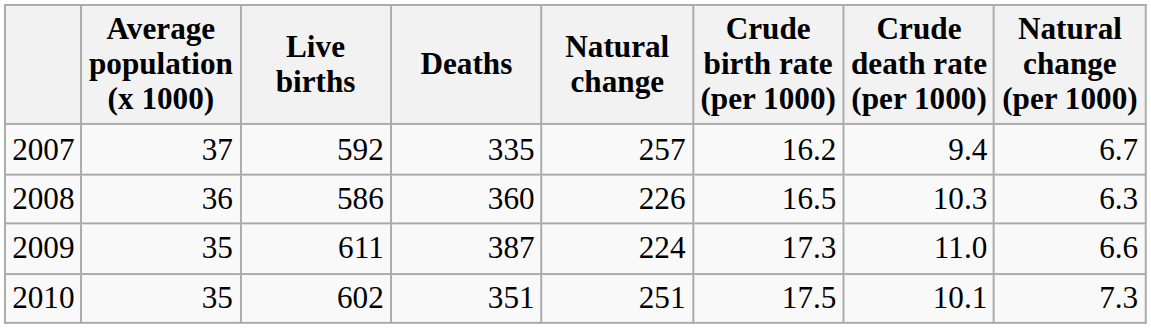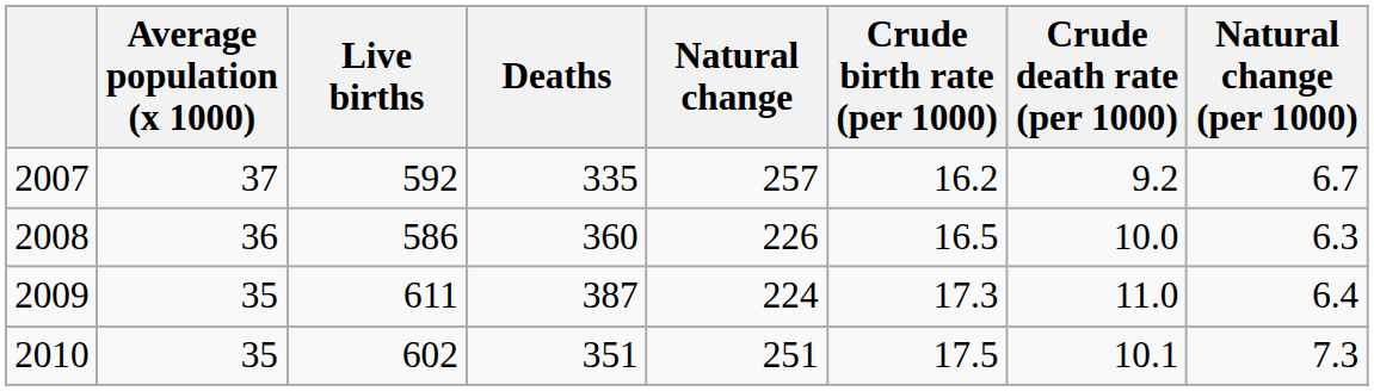2007 | Crude death rate (per 1000): 9.4 -> 9.2
2008 | Crude death rate (per 1000): 10.3 -> 10.0
2009 | Natural change (per 1000): 6.6 -> 6.4
